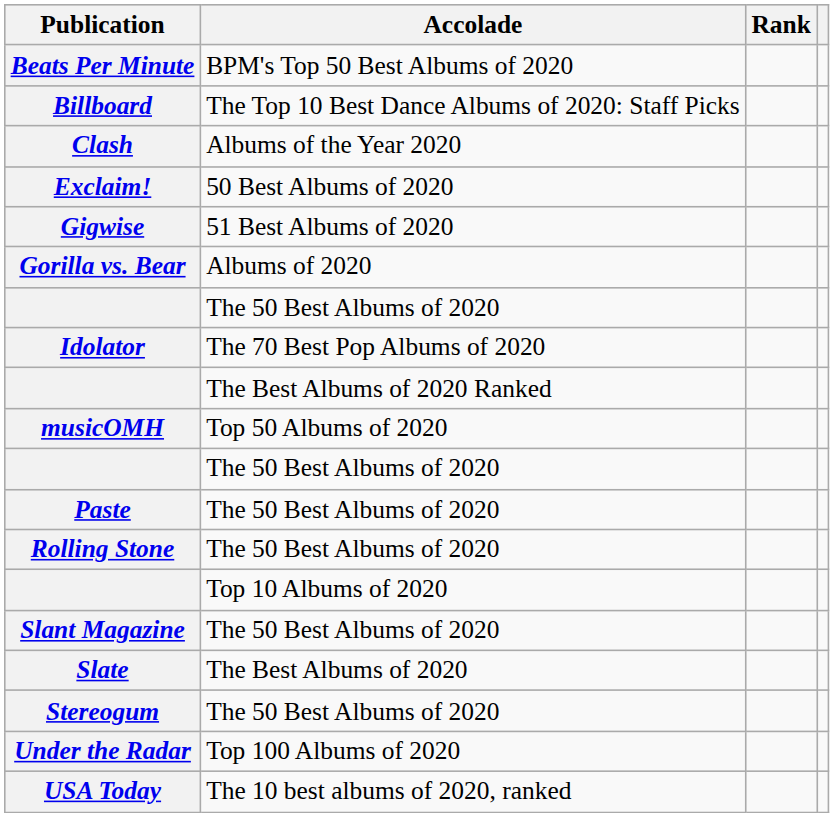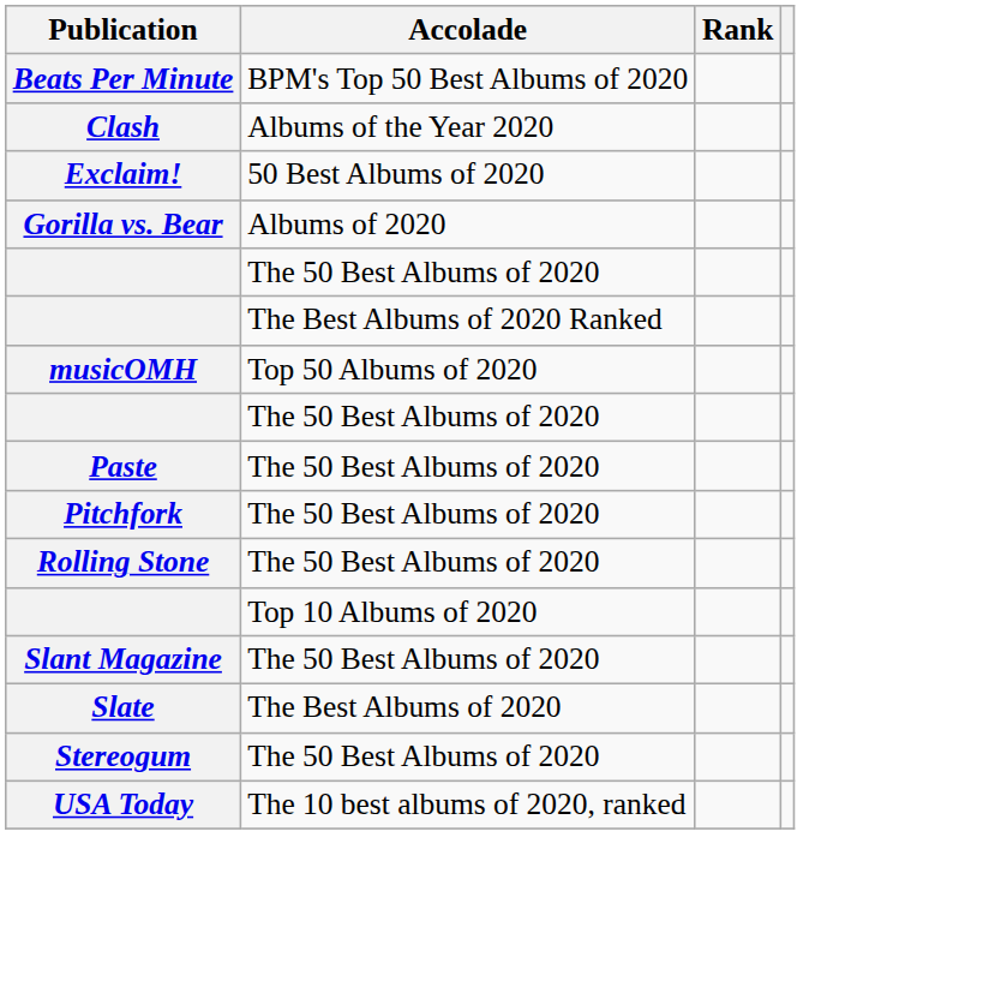- row: Billboard | The Top 10 Best Dance Albums of 2020: Staff Picks
- row: Gigwise | 51 Best Albums of 2020
- row: Idolator | The 70 Best Pop Albums of 2020
+ row: Pitchfork | The 50 Best Albums of 2020
- row: Under the Radar | Top 100 Albums of 2020
